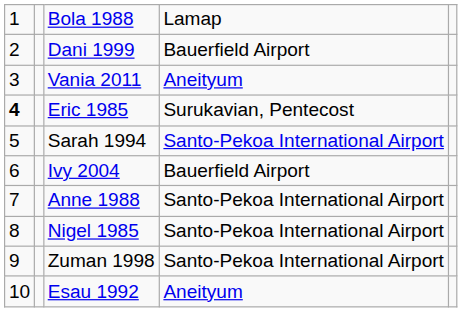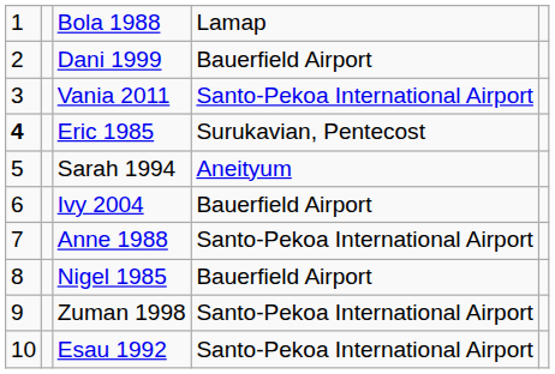Vania 2011 | column 4: Aneityum -> Santo-Pekoa International Airport
Sarah 1994 | column 4: Santo-Pekoa International Airport -> Aneityum
Nigel 1985 | column 4: Santo-Pekoa International Airport -> Bauerfield Airport
Esau 1992 | column 4: Aneityum -> Santo-Pekoa International Airport
